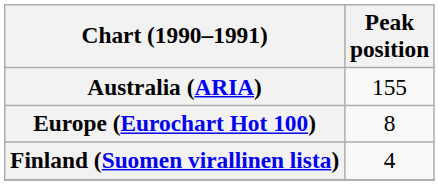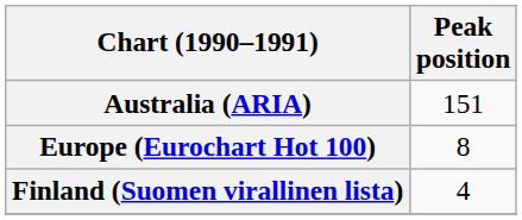Australia (ARIA) | Peak position: 155 -> 151
